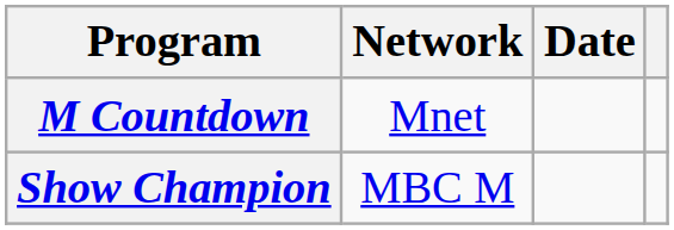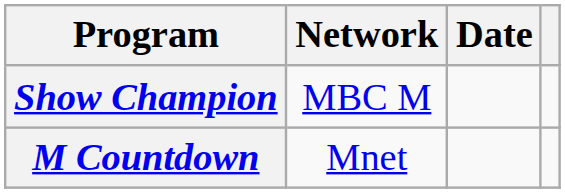rows swapped: M Countdown <-> Show Champion
